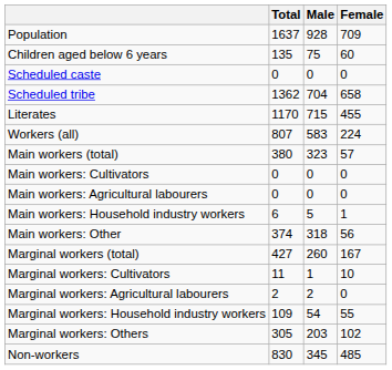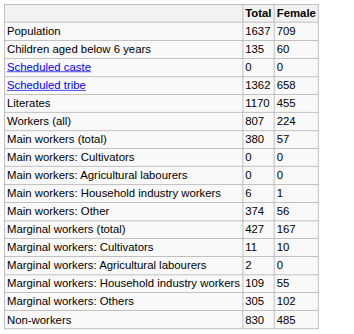- column: Male | 928 | 75 | 0 | 704 | 715 | 583 | 323 | 0 | 0 | 5 | 318 | 260 | 1 | 2 | 54 | 203 | 345
